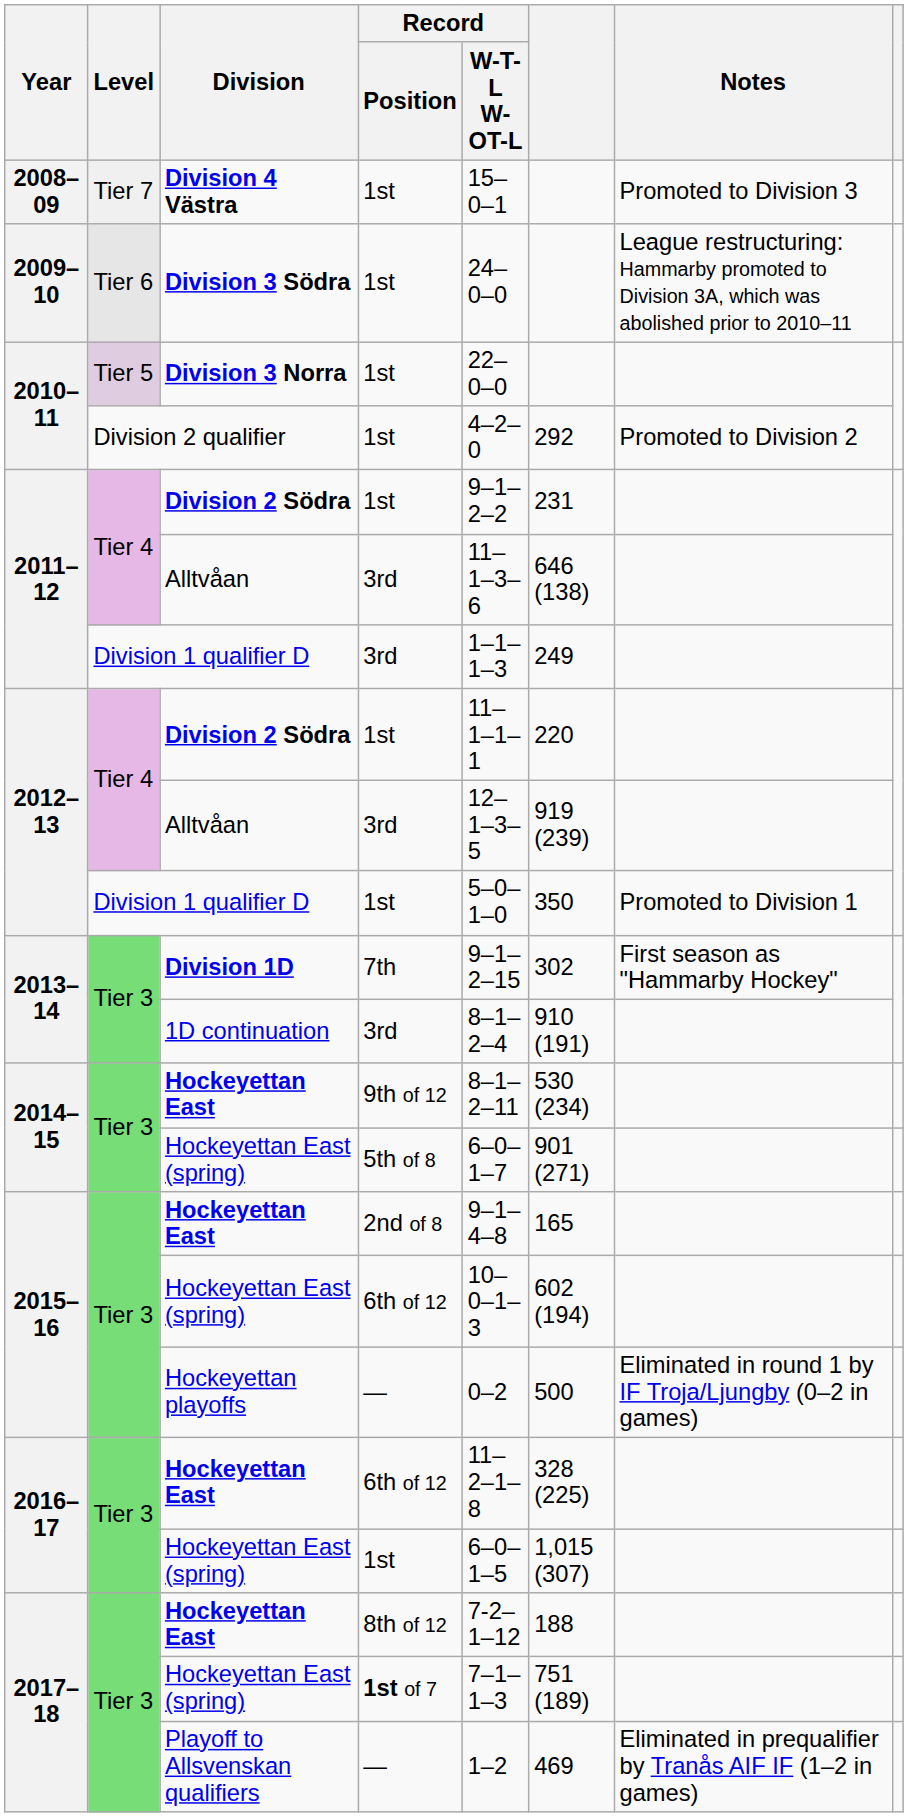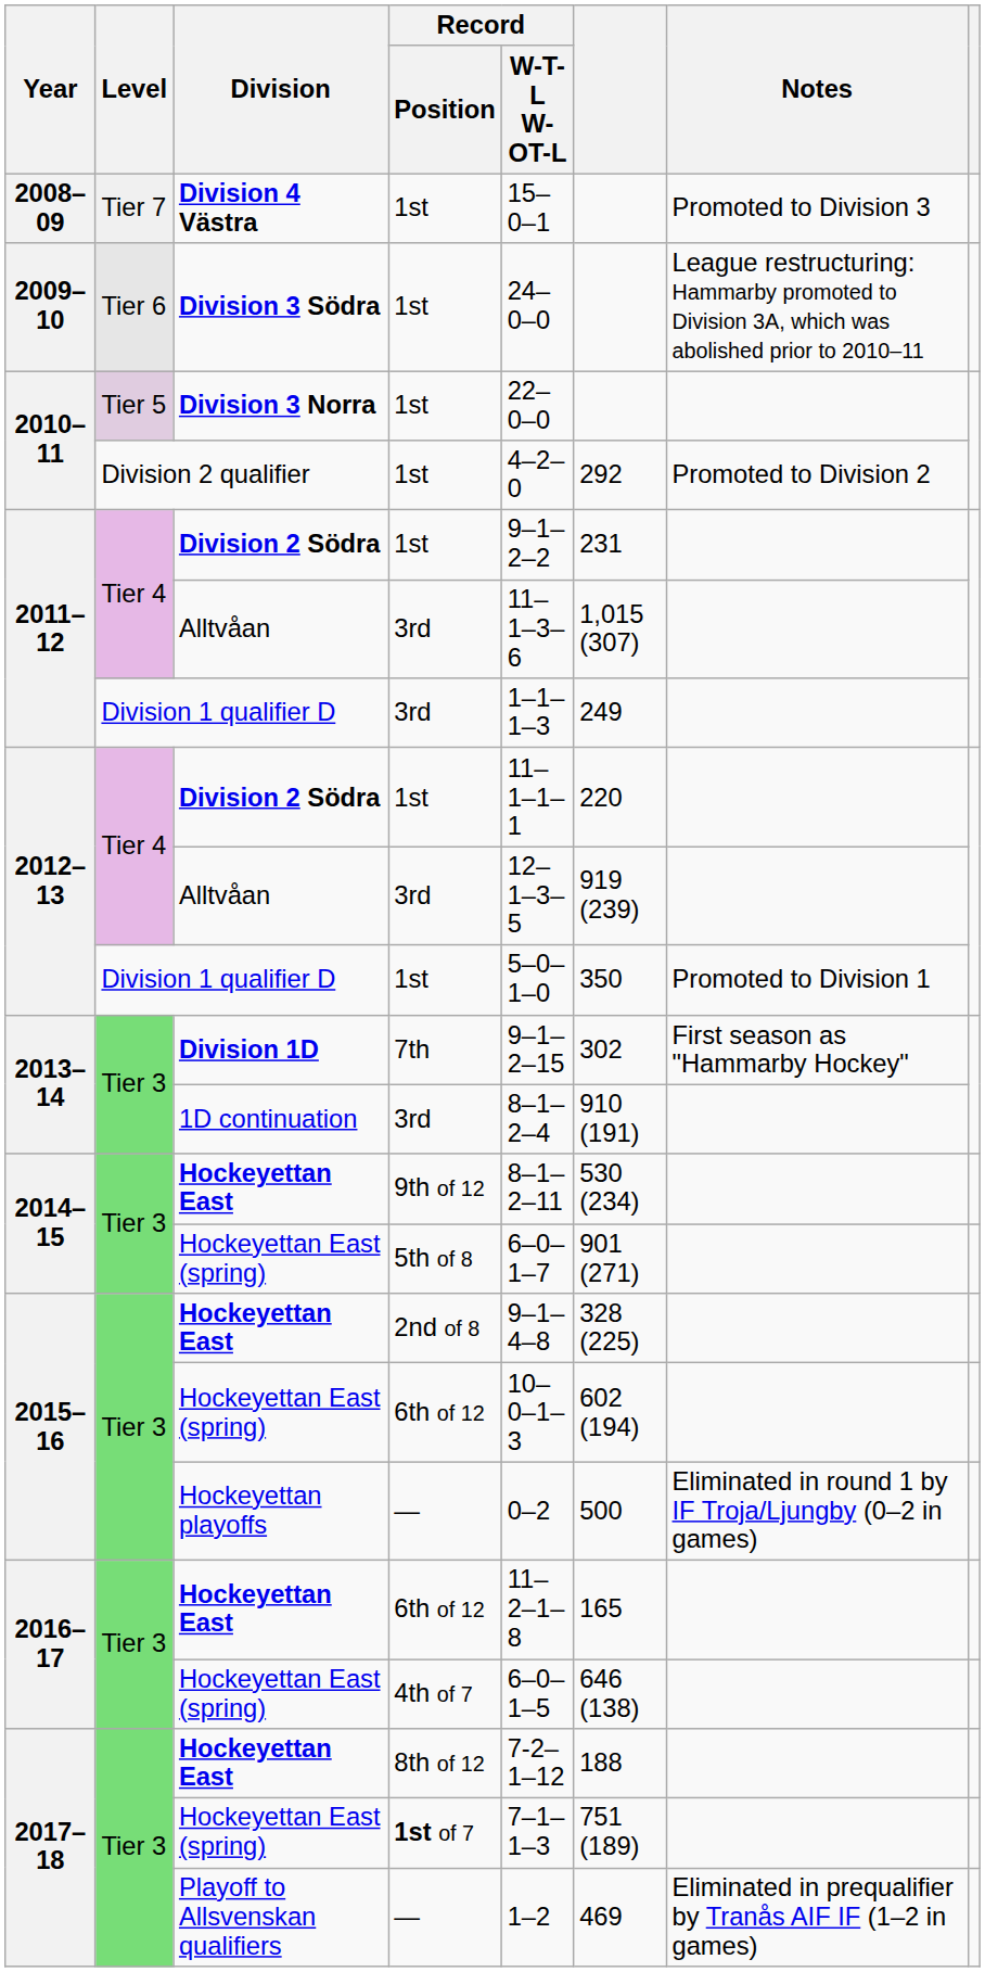2011–12 / Alltvåan | column 6: 646 (138) -> 1,015 (307)
2015–16 / Hockeyettan East | column 6: 165 -> 328 (225)
2016–17 / Hockeyettan East | column 6: 328 (225) -> 165
2016–17 / Hockeyettan East (spring) | Record / Position: 1st -> 4th of 7
2016–17 / Hockeyettan East (spring) | column 6: 1,015 (307) -> 646 (138)
